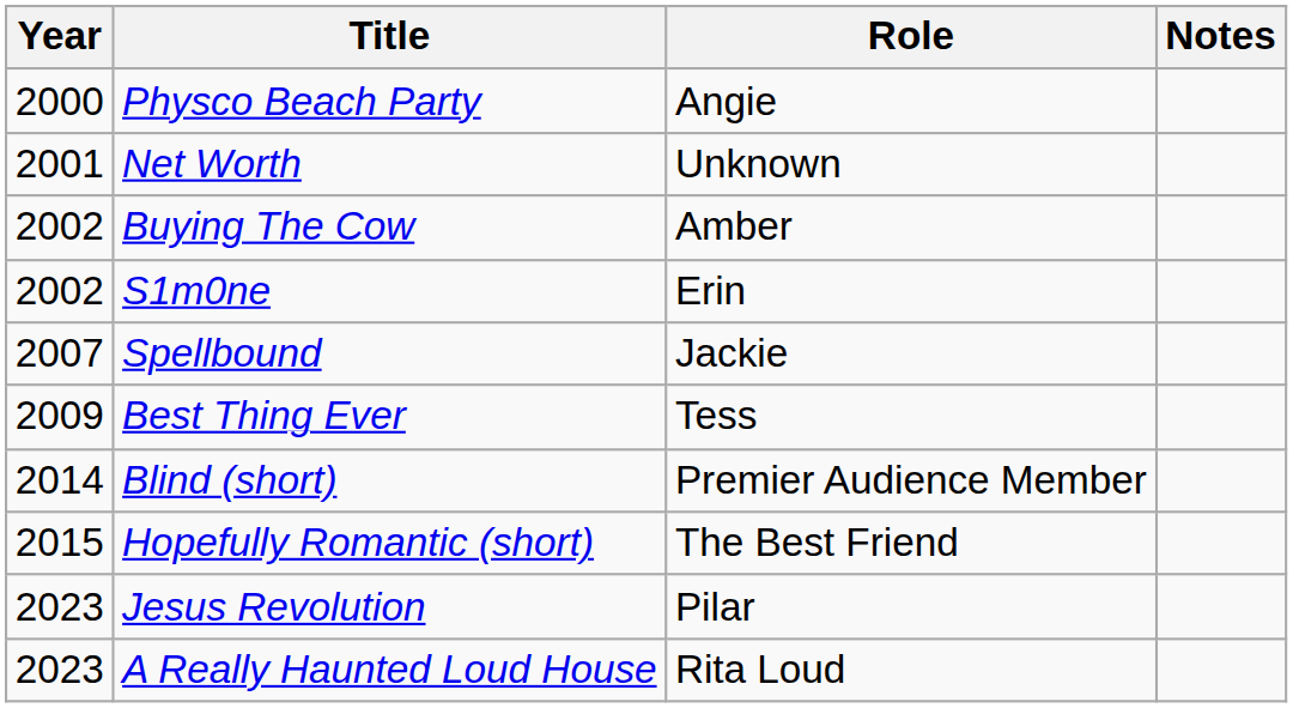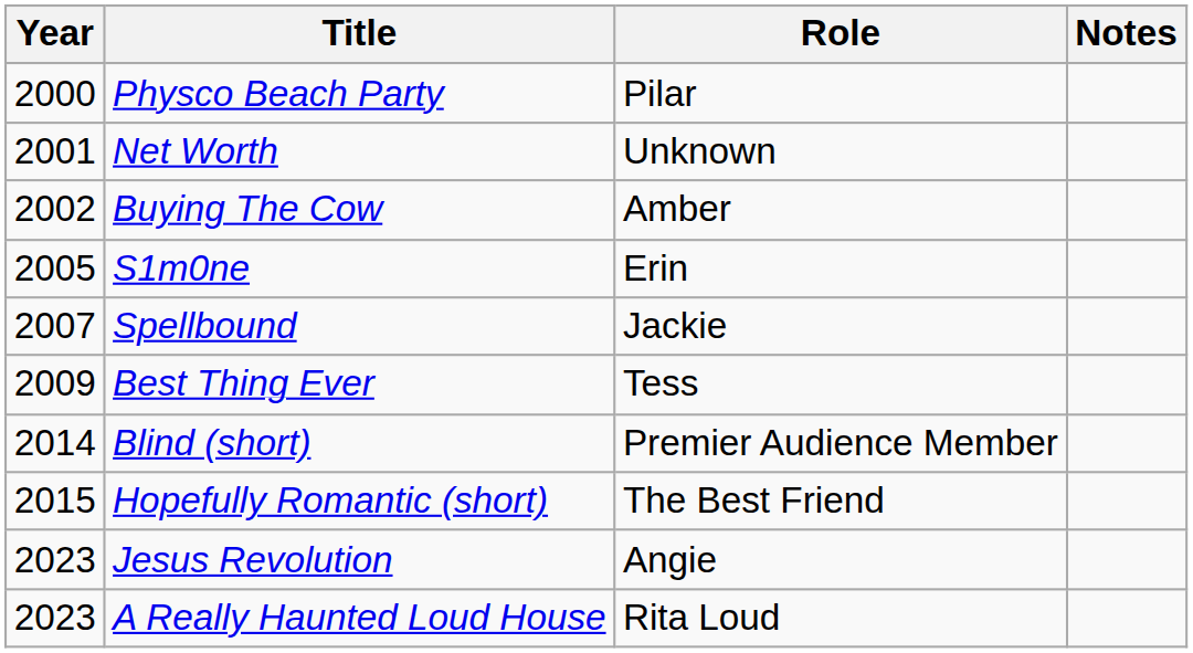Physco Beach Party | Role: Angie -> Pilar
S1m0ne | Year: 2002 -> 2005
Jesus Revolution | Role: Pilar -> Angie
